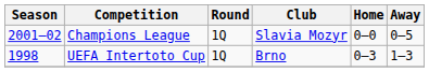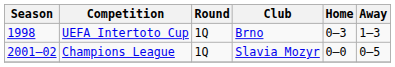rows swapped: UEFA Intertoto Cup <-> Champions League
